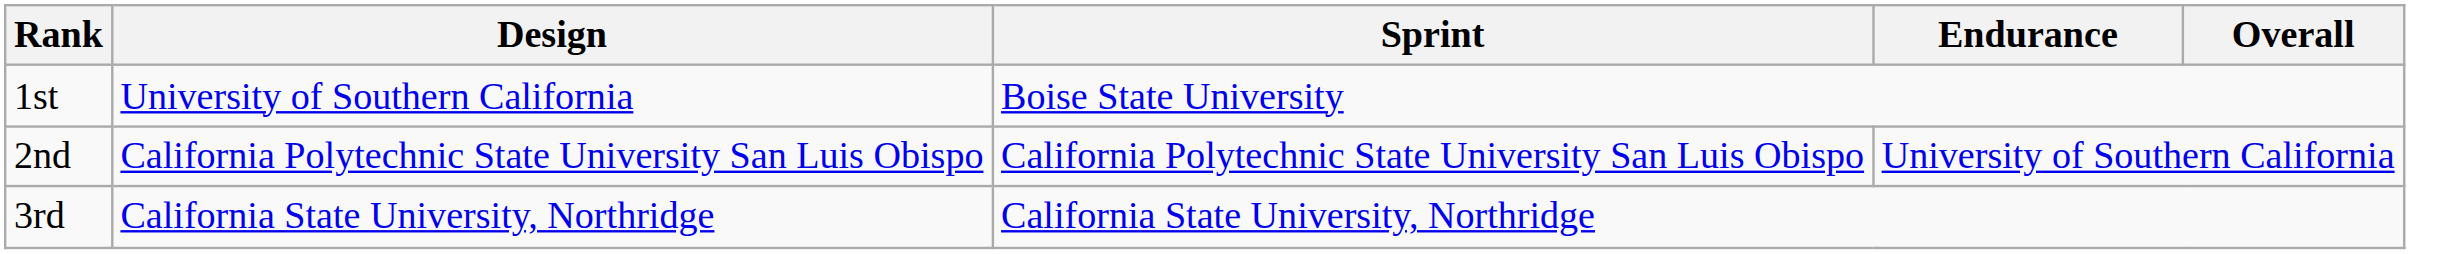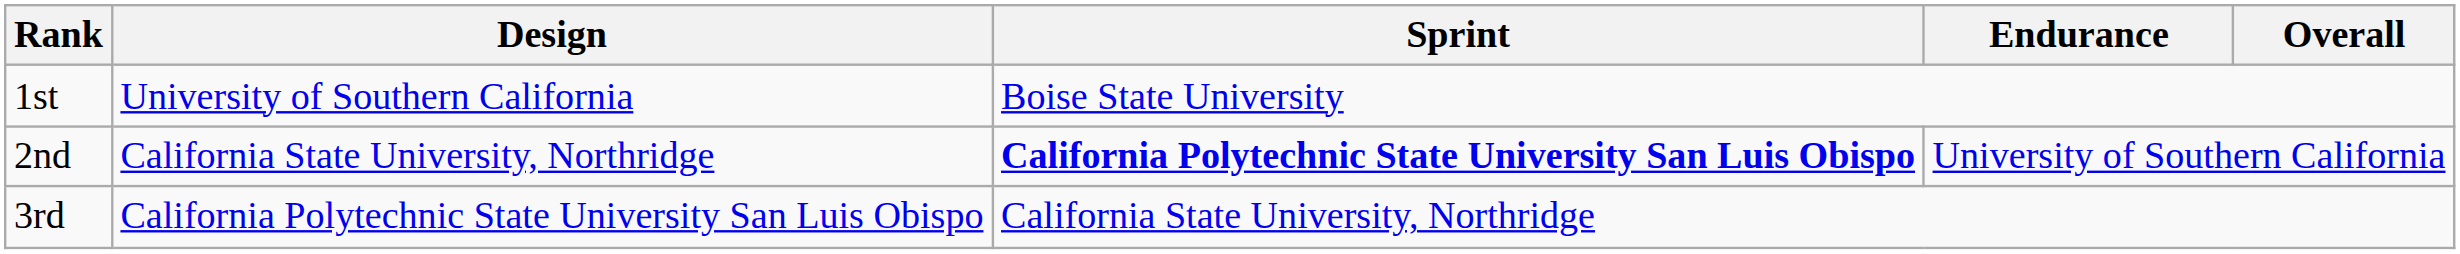2nd | Design: California Polytechnic State University San Luis Obispo -> California State University, Northridge
2nd | Sprint: normal -> bold
3rd | Design: California State University, Northridge -> California Polytechnic State University San Luis Obispo
